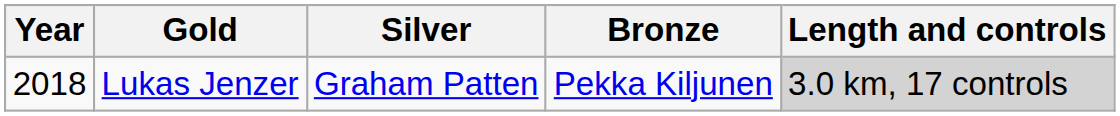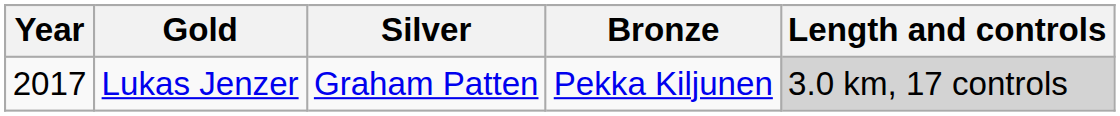Lukas Jenzer | Year: 2018 -> 2017
